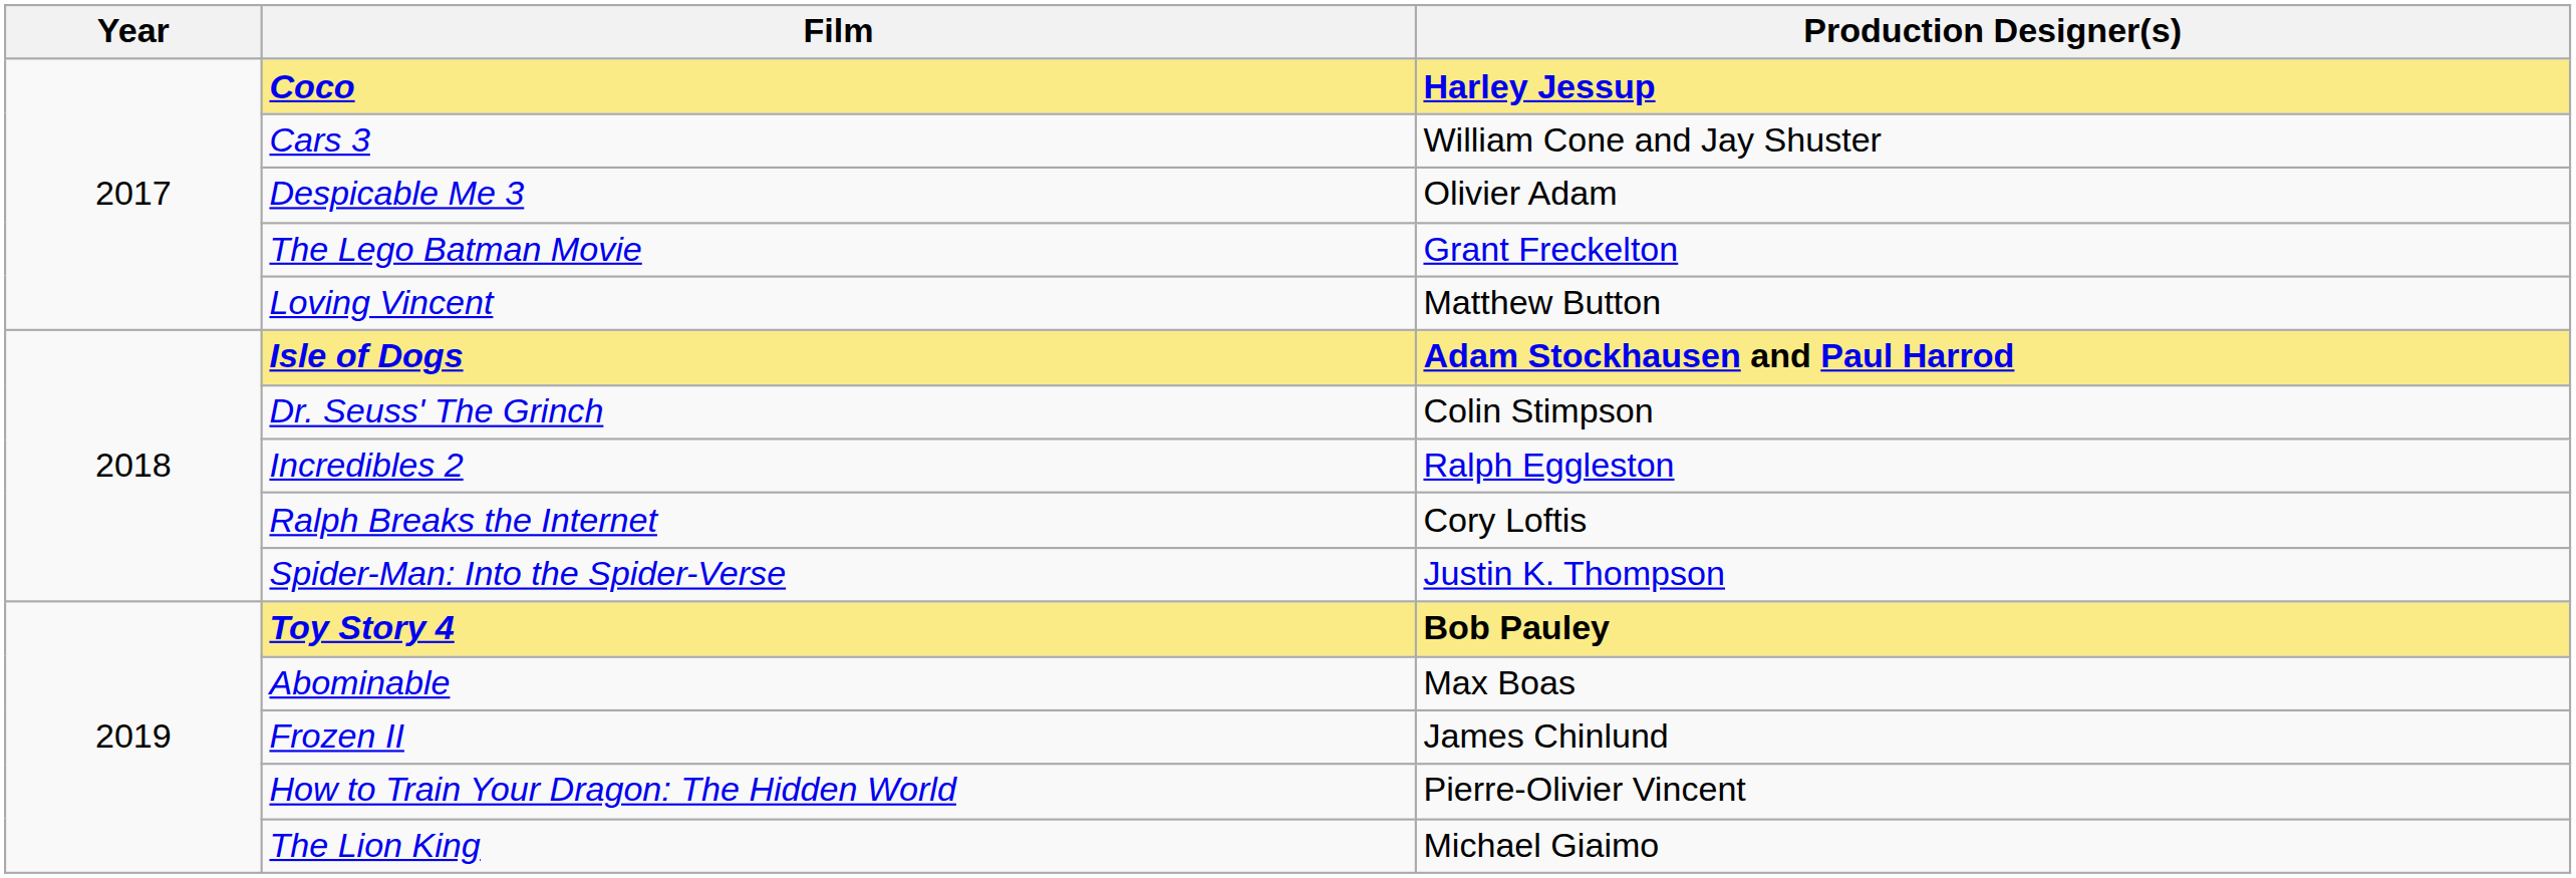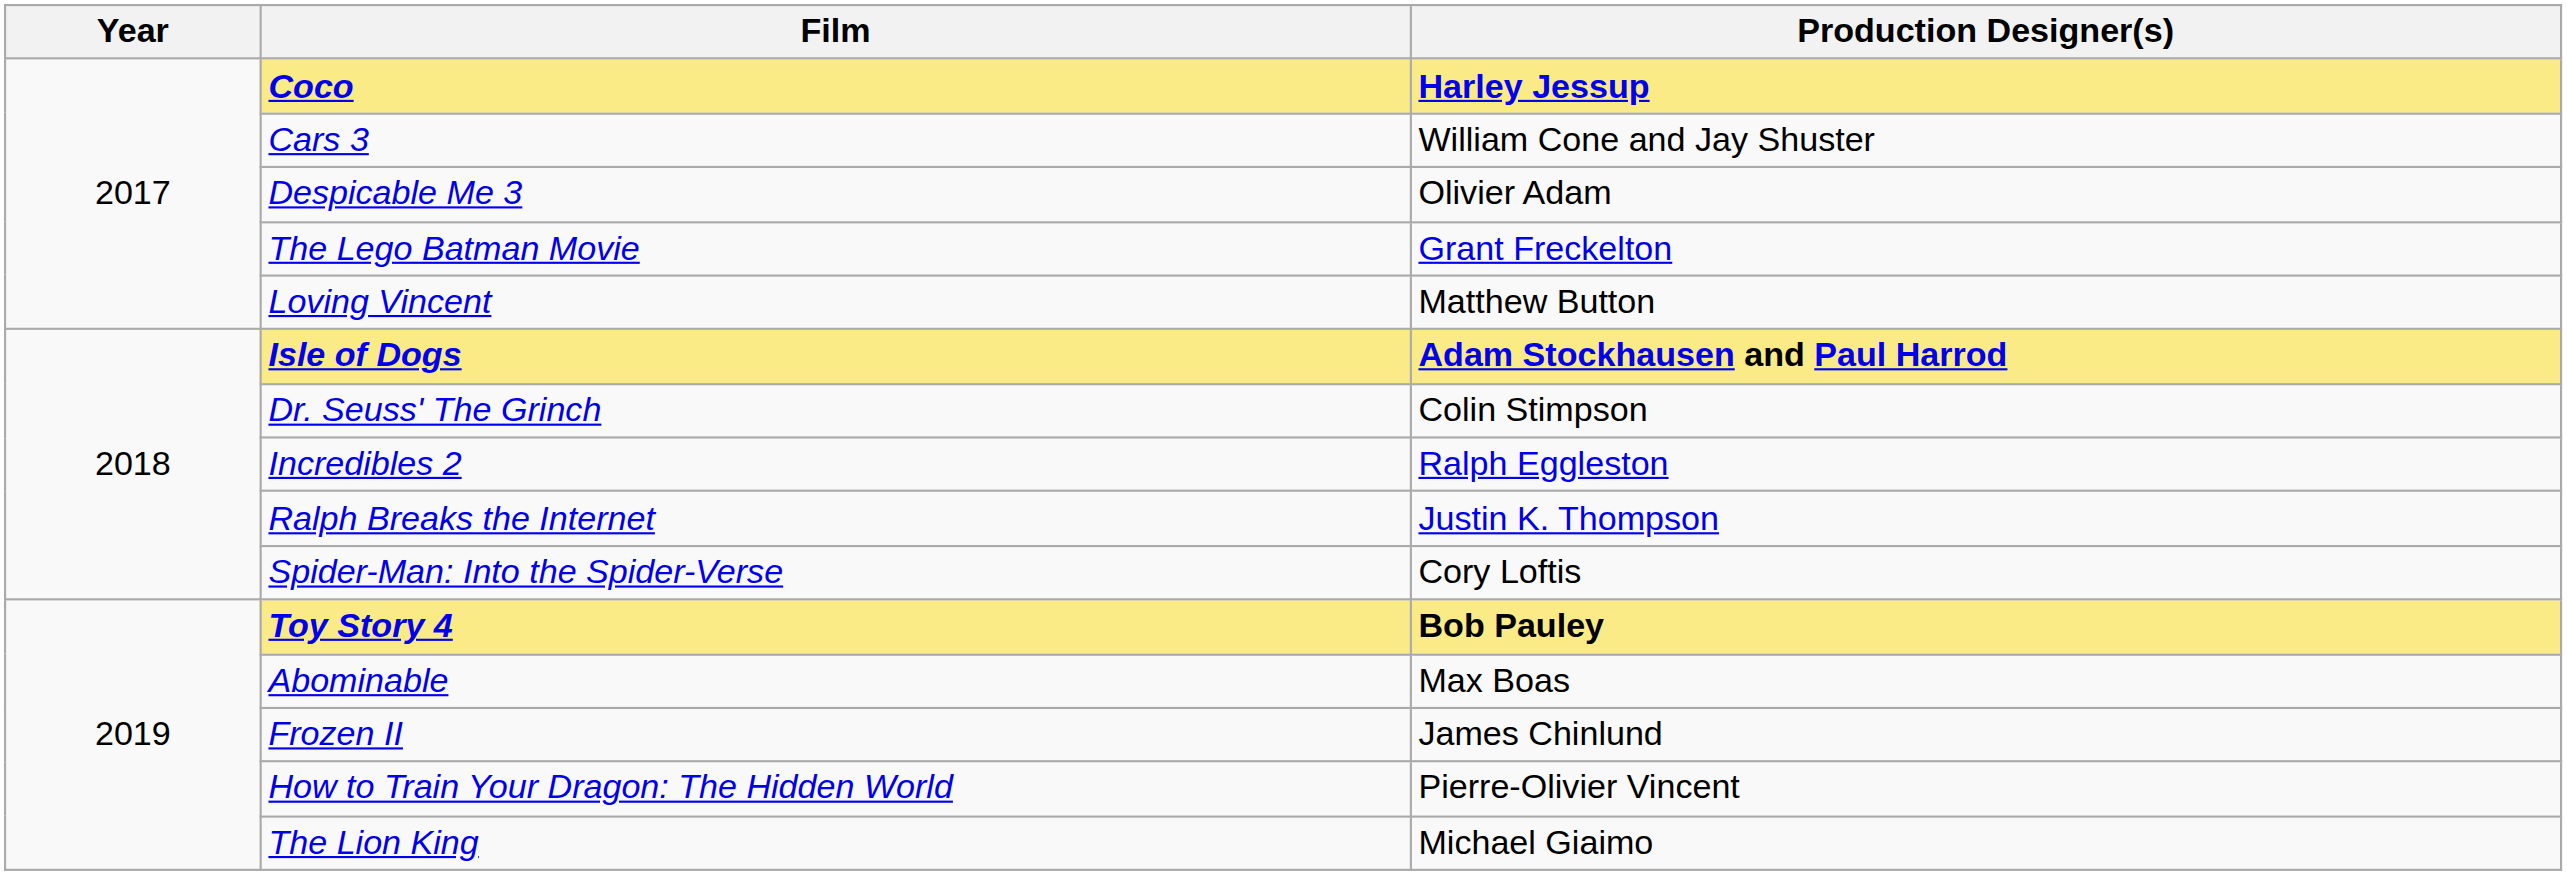Ralph Breaks the Internet | Production Designer(s): Cory Loftis -> Justin K. Thompson
Spider-Man: Into the Spider-Verse | Production Designer(s): Justin K. Thompson -> Cory Loftis
